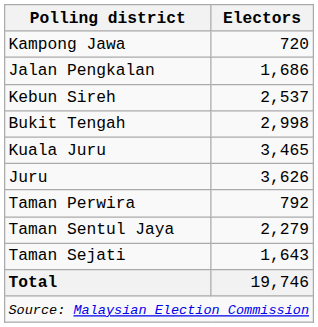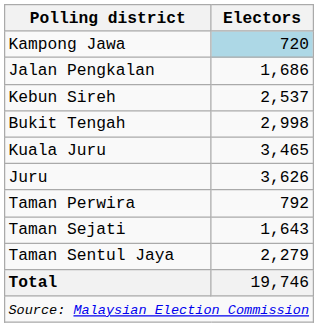Kampong Jawa | Electors: no background -> lightblue background
rows swapped: Taman Sejati <-> Taman Sentul Jaya
